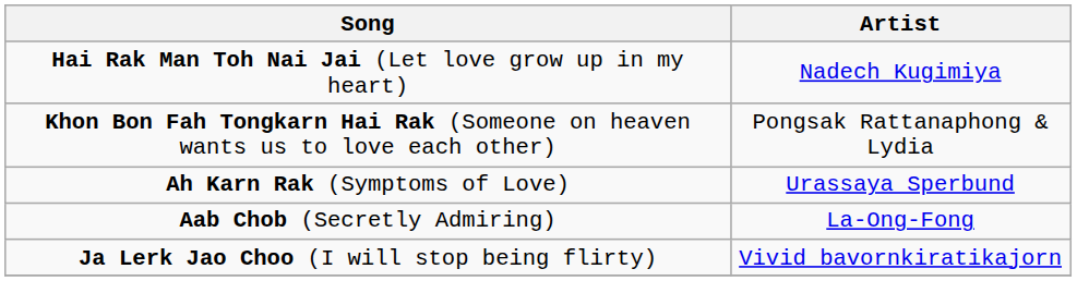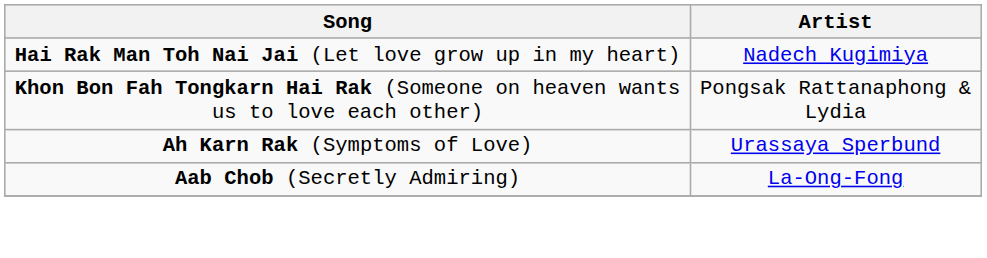- row: Ja Lerk Jao Choo (I will stop being flirty) | Vivid bavornkiratikajorn
